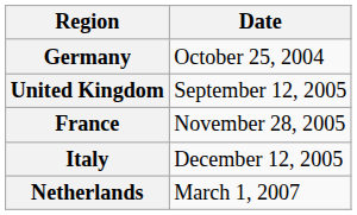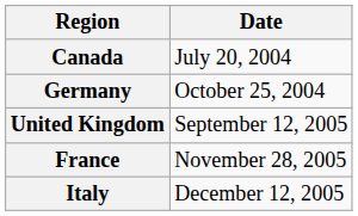+ row: Canada | July 20, 2004
- row: Netherlands | March 1, 2007
